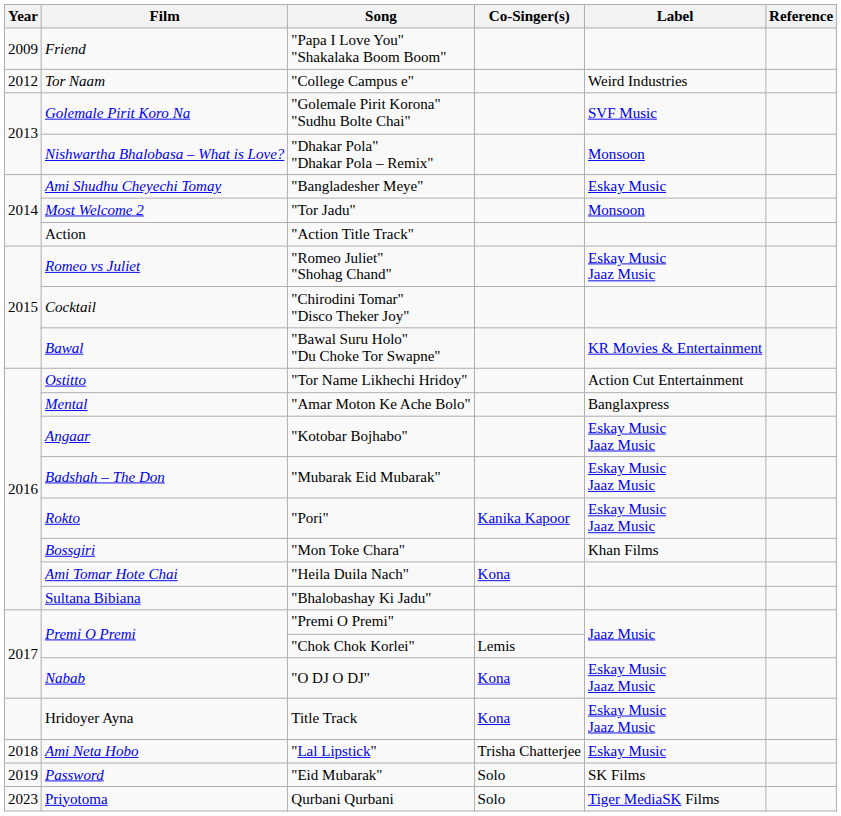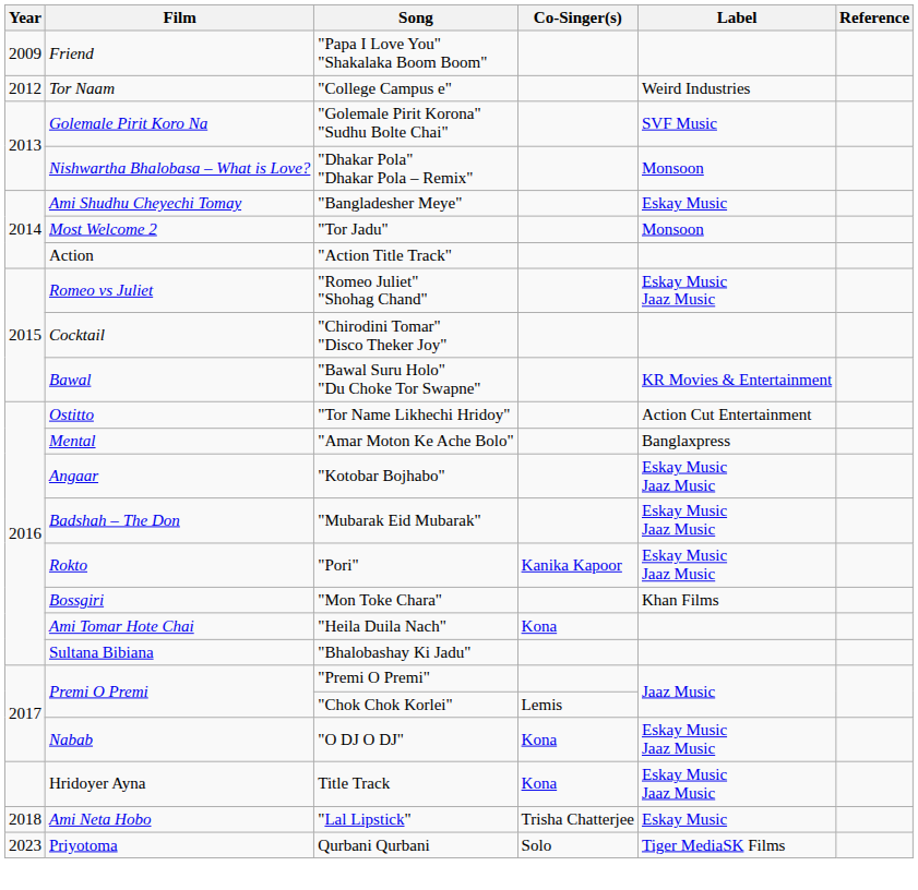- row: 2019 | Password | "Eid Mubarak" | Solo | SK Films
